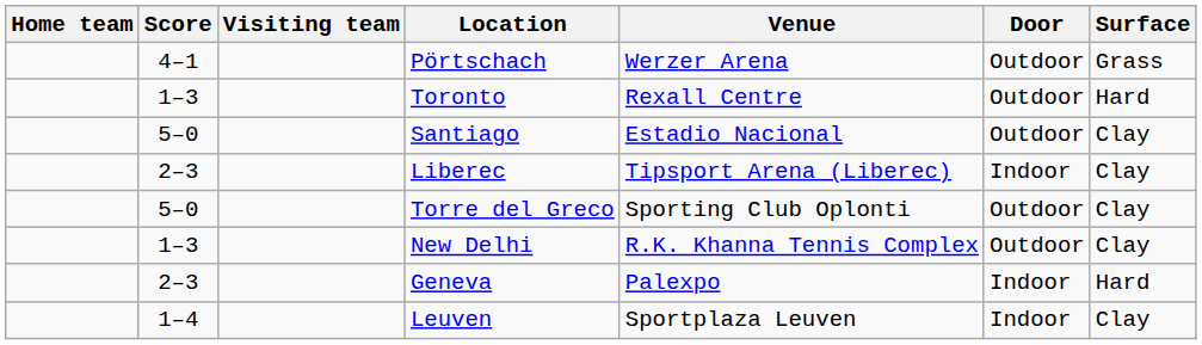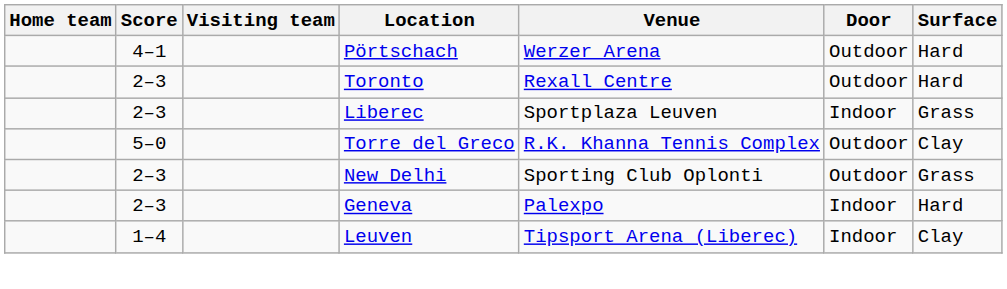Pörtschach | Surface: Grass -> Hard
Toronto | Score: 1–3 -> 2–3
- row: 5–0 | Santiago | Estadio Nacional | Outdoor | Clay
Liberec | Venue: Tipsport Arena (Liberec) -> Sportplaza Leuven
Liberec | Surface: Clay -> Grass
Torre del Greco | Venue: Sporting Club Oplonti -> R.K. Khanna Tennis Complex
New Delhi | Score: 1–3 -> 2–3
New Delhi | Venue: R.K. Khanna Tennis Complex -> Sporting Club Oplonti
New Delhi | Surface: Clay -> Grass
Leuven | Venue: Sportplaza Leuven -> Tipsport Arena (Liberec)
